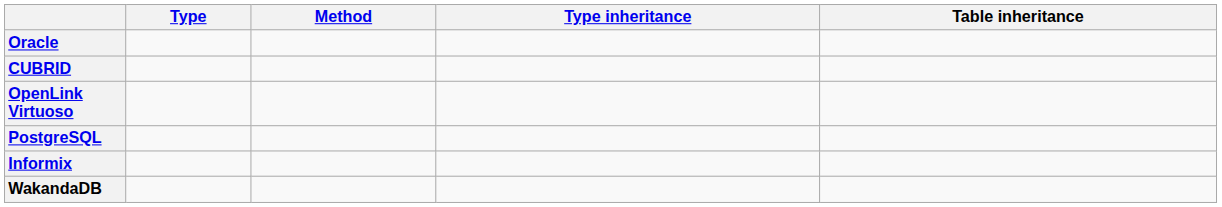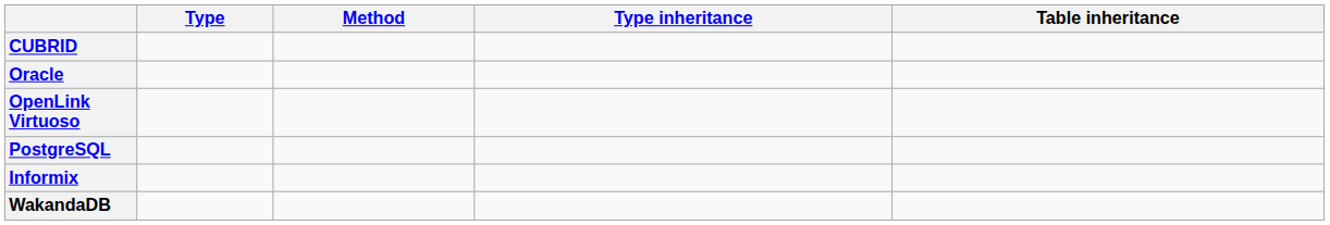rows swapped: CUBRID <-> Oracle
